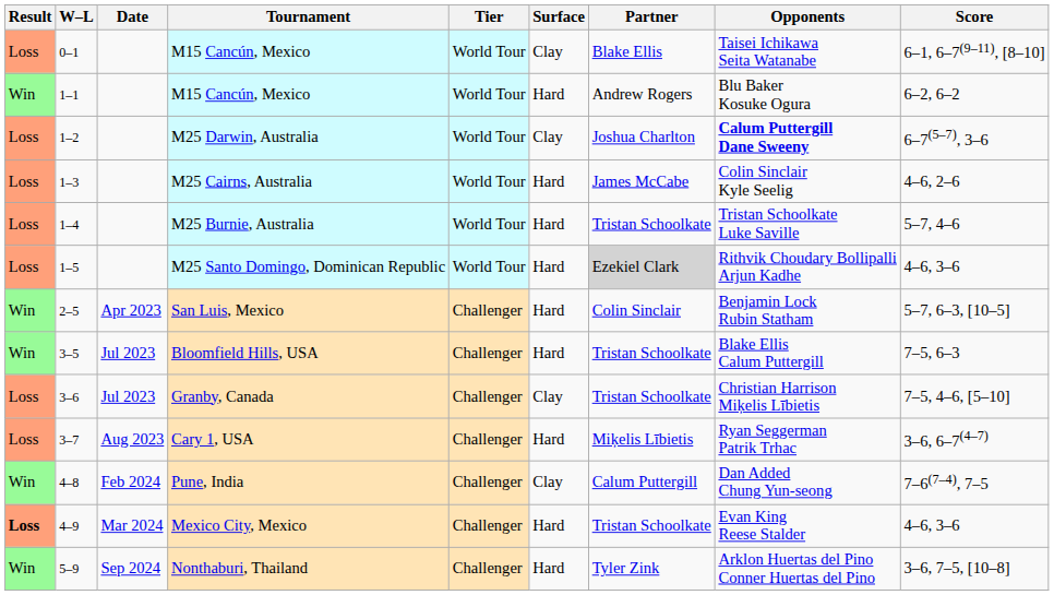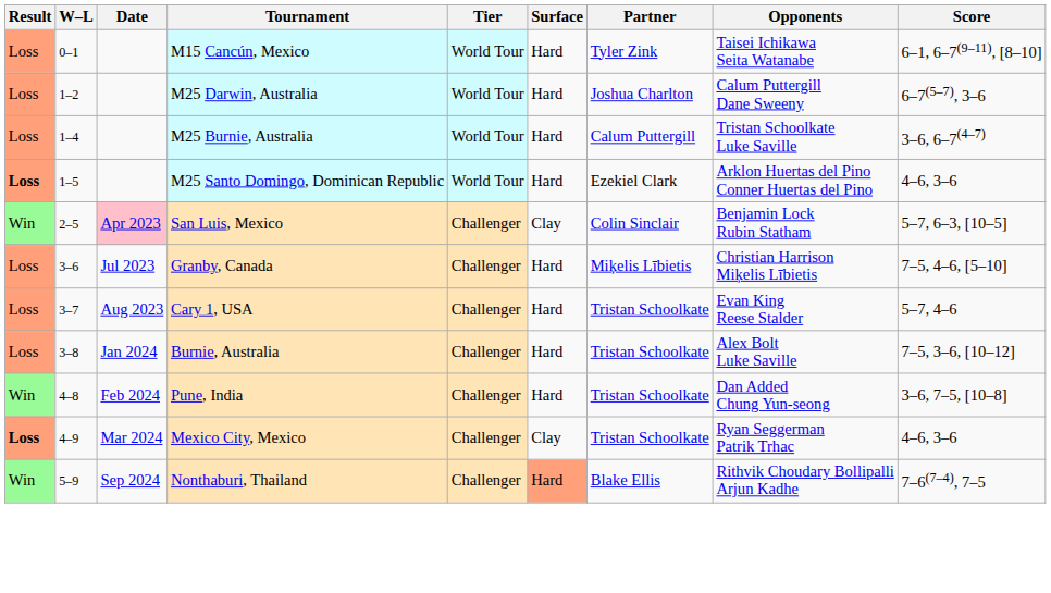0–1 / M15 Cancún, Mexico | Surface: Clay -> Hard
0–1 / M15 Cancún, Mexico | Partner: Blake Ellis -> Tyler Zink
- row: Win | 1–1 | M15 Cancún, Mexico | World Tour | Hard | Andrew Rogers | Blu Baker Kosuke Ogura | 6–2, 6–2
M25 Darwin, Australia | Surface: Clay -> Hard
M25 Darwin, Australia | Opponents: bold -> normal
- row: Loss | 1–3 | M25 Cairns, Australia | World Tour | Hard | James McCabe | Colin Sinclair Kyle Seelig | 4–6, 2–6
M25 Burnie, Australia | Partner: Tristan Schoolkate -> Calum Puttergill
M25 Burnie, Australia | Score: 5–7, 4–6 -> 3–6, 6–7(4–7)
M25 Santo Domingo, Dominican Republic | Result: normal -> bold
M25 Santo Domingo, Dominican Republic | Partner: lightgrey background -> no background
M25 Santo Domingo, Dominican Republic | Opponents: Rithvik Choudary Bollipalli Arjun Kadhe -> Arklon Huertas del Pino Conner Huertas del Pino
San Luis, Mexico | Date: no background -> pink background
San Luis, Mexico | Surface: Hard -> Clay
- row: Win | 3–5 | Jul 2023 | Bloomfield Hills, USA | Challenger | Hard | Tristan Schoolkate | Blake Ellis Calum Puttergill | 7–5, 6–3
Granby, Canada | Surface: Clay -> Hard
Granby, Canada | Partner: Tristan Schoolkate -> Miķelis Lībietis
Cary 1, USA | Partner: Miķelis Lībietis -> Tristan Schoolkate
Cary 1, USA | Opponents: Ryan Seggerman Patrik Trhac -> Evan King Reese Stalder
Cary 1, USA | Score: 3–6, 6–7(4–7) -> 5–7, 4–6
+ row: Loss | 3–8 | Jan 2024 | Burnie, Australia | Challenger | Hard | Tristan Schoolkate | Alex Bolt Luke Saville | 7–5, 3–6, [10–12]
Pune, India | Surface: Clay -> Hard
Pune, India | Partner: Calum Puttergill -> Tristan Schoolkate
Pune, India | Score: 7–6(7–4), 7–5 -> 3–6, 7–5, [10–8]
Mexico City, Mexico | Surface: Hard -> Clay
Mexico City, Mexico | Opponents: Evan King Reese Stalder -> Ryan Seggerman Patrik Trhac
Nonthaburi, Thailand | Surface: no background -> lightsalmon background
Nonthaburi, Thailand | Partner: Tyler Zink -> Blake Ellis
Nonthaburi, Thailand | Opponents: Arklon Huertas del Pino Conner Huertas del Pino -> Rithvik Choudary Bollipalli Arjun Kadhe
Nonthaburi, Thailand | Score: 3–6, 7–5, [10–8] -> 7–6(7–4), 7–5
